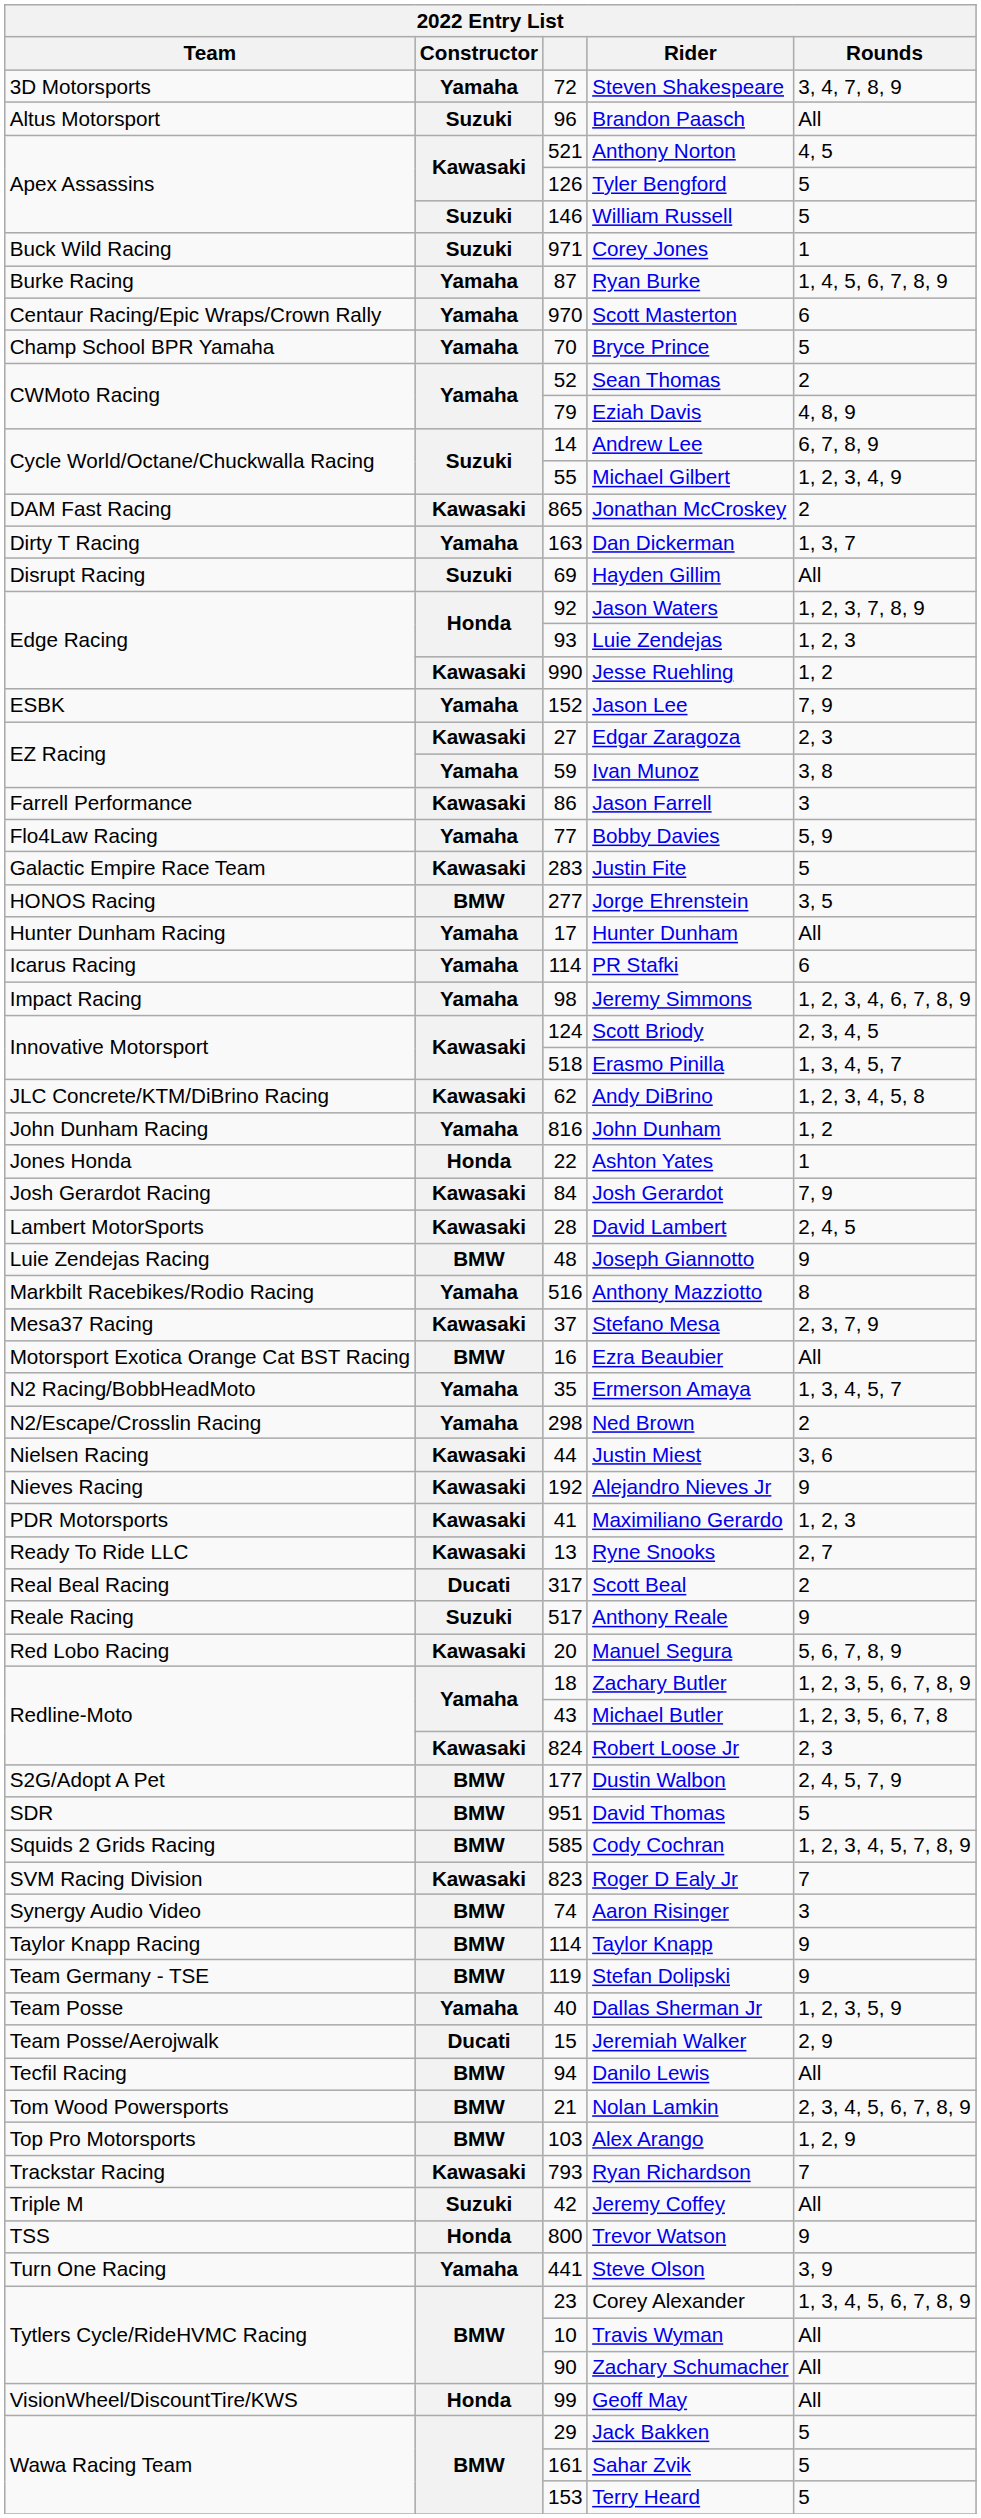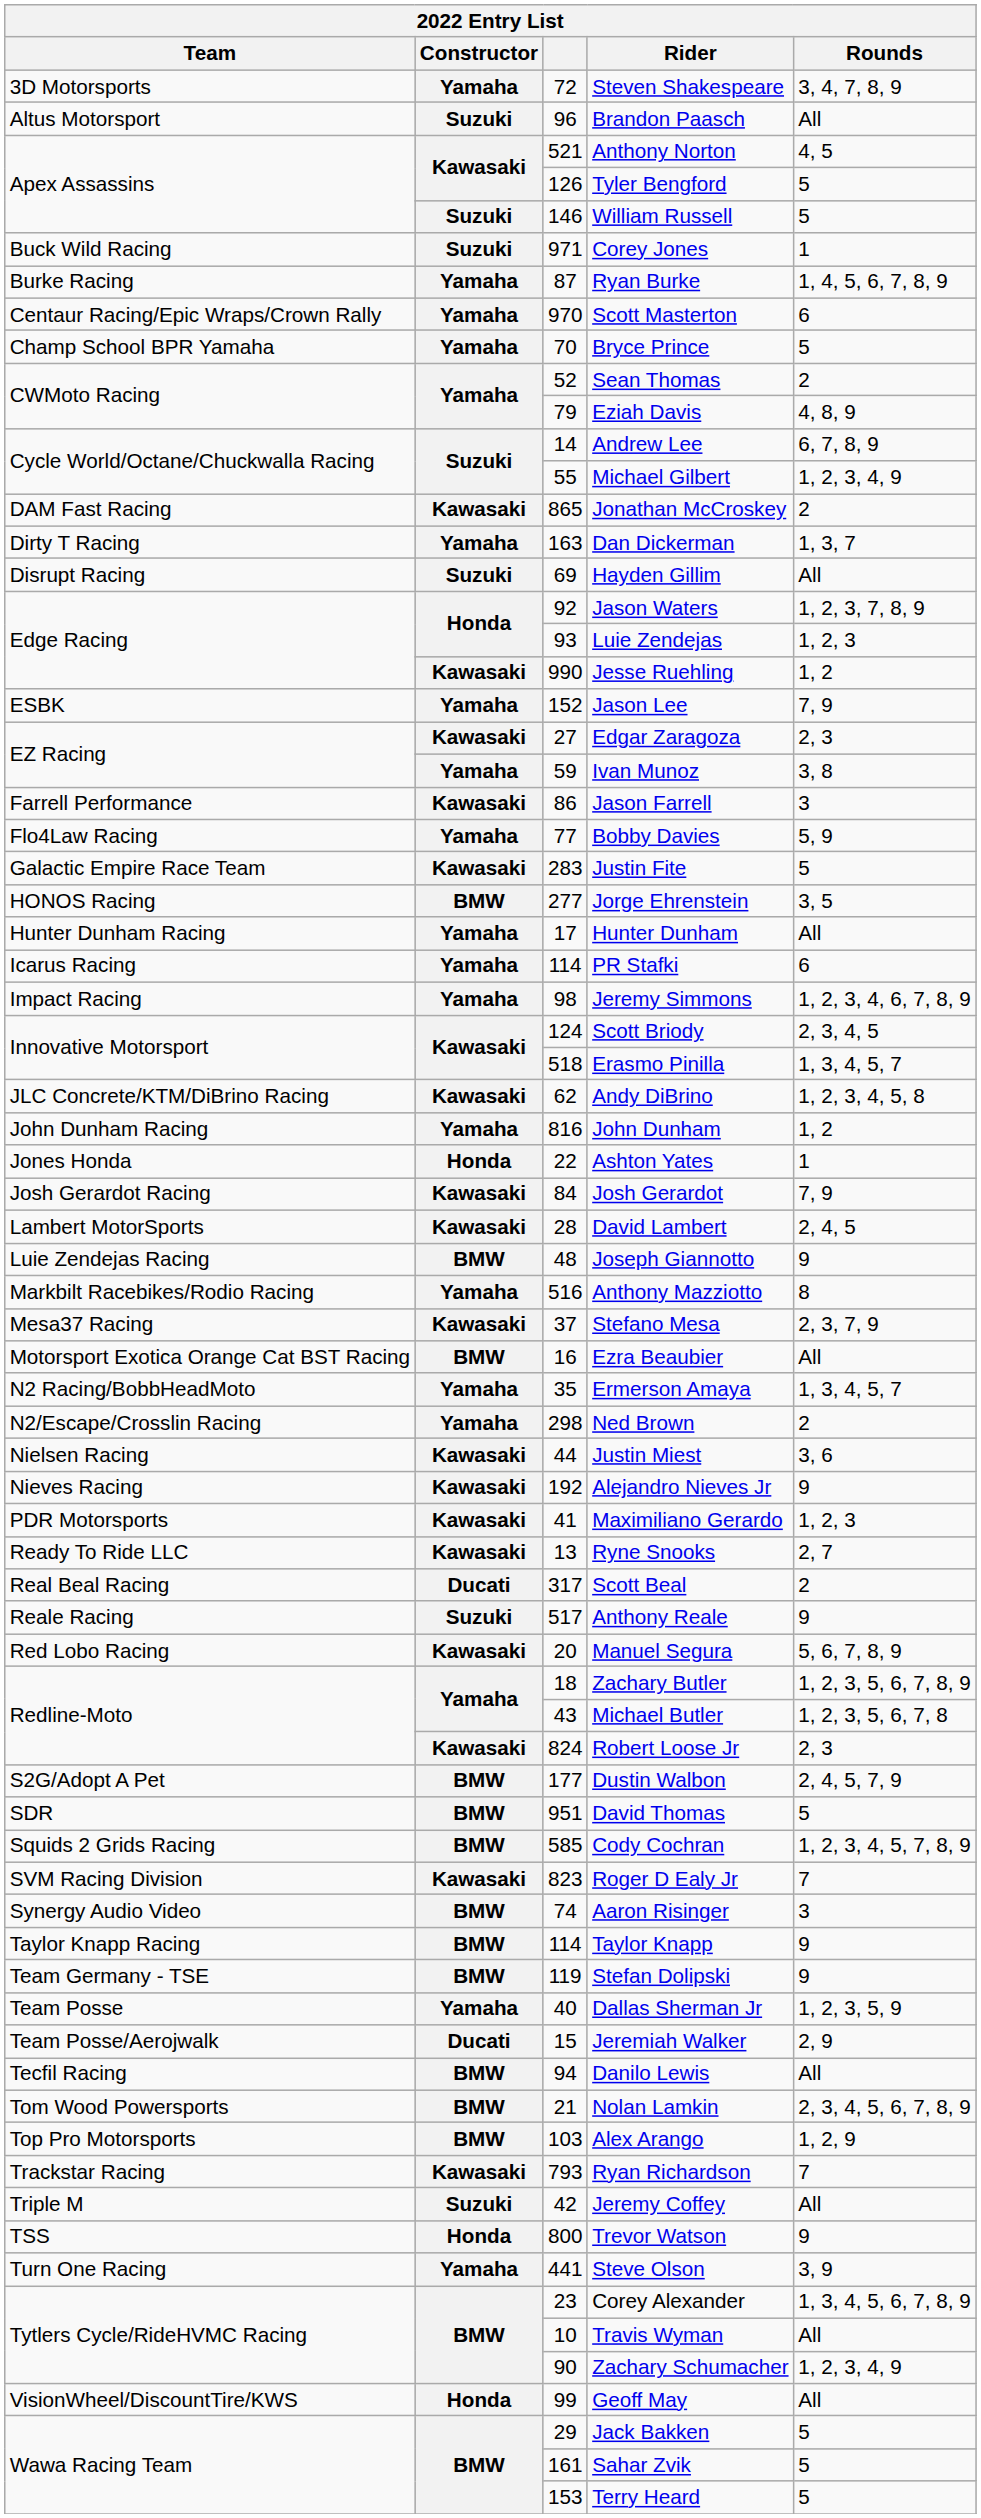Zachary Schumacher | Rounds: All -> 1, 2, 3, 4, 9
